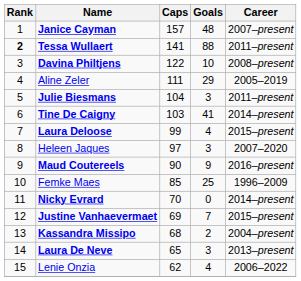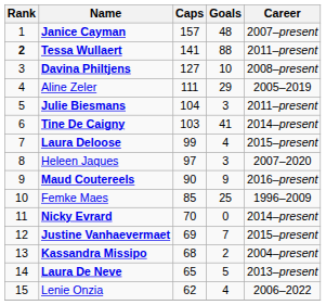Davina Philtjens | Caps: 122 -> 127
Laura De Neve | Goals: 3 -> 5
